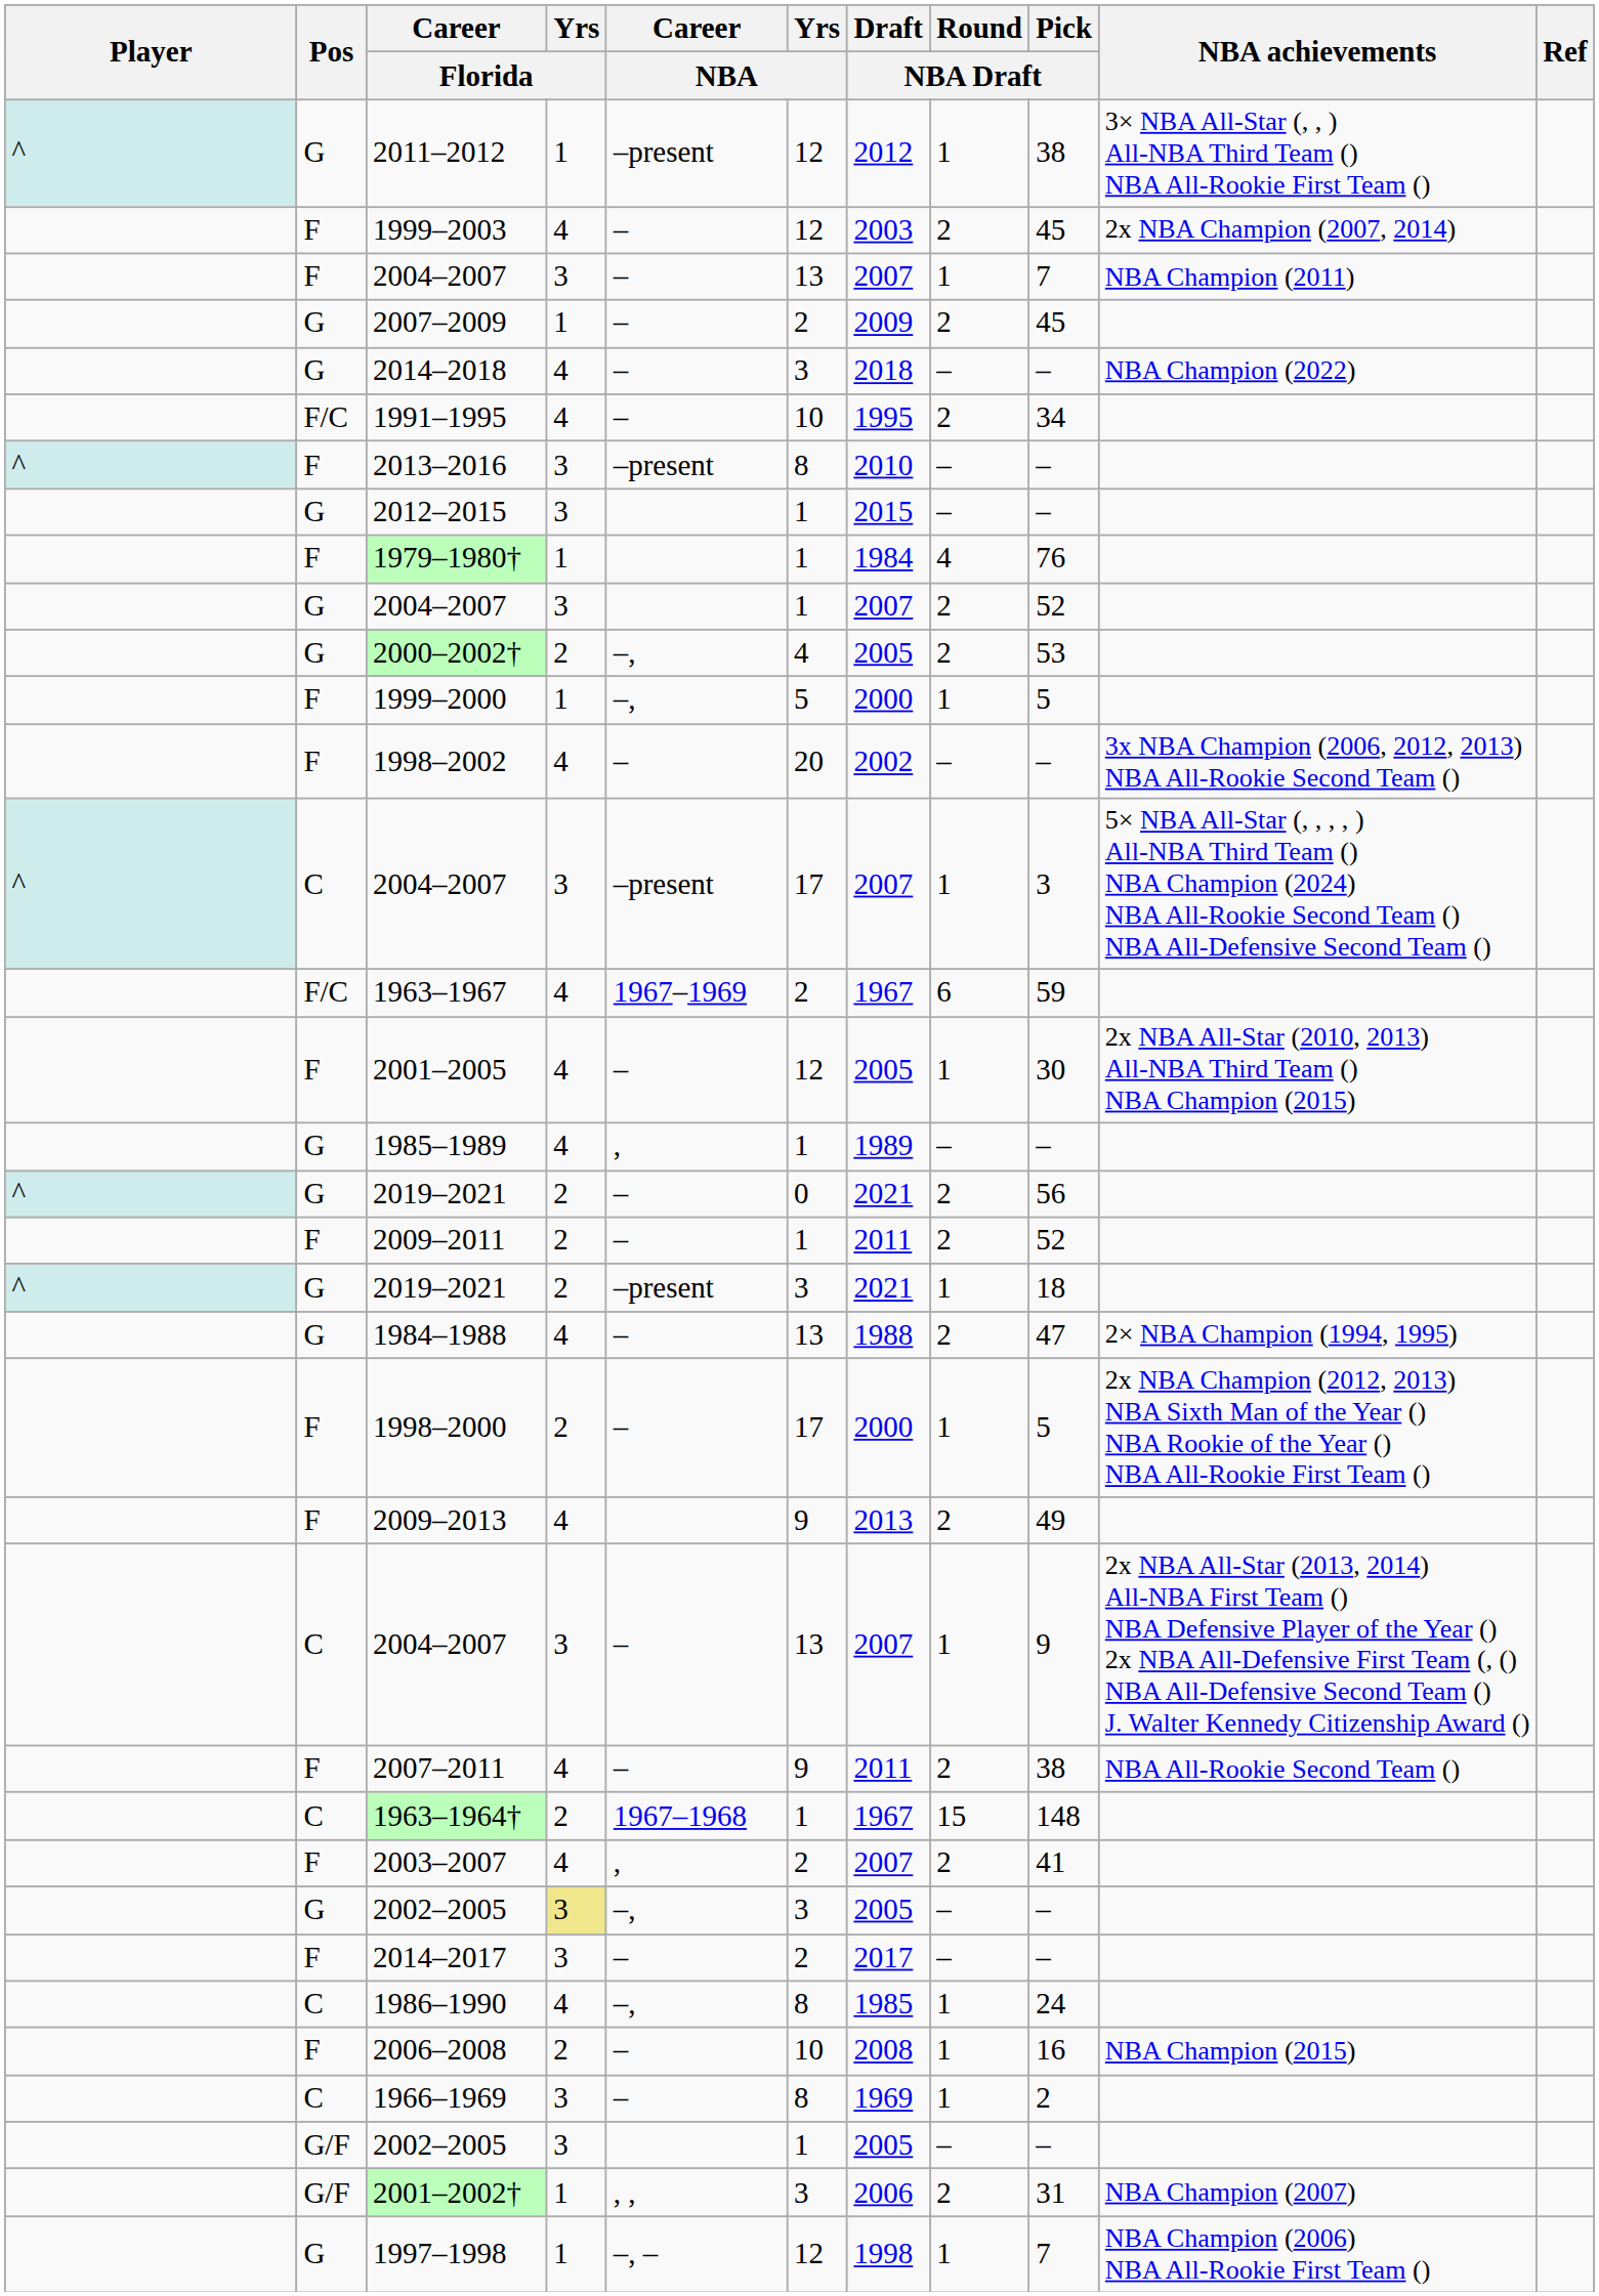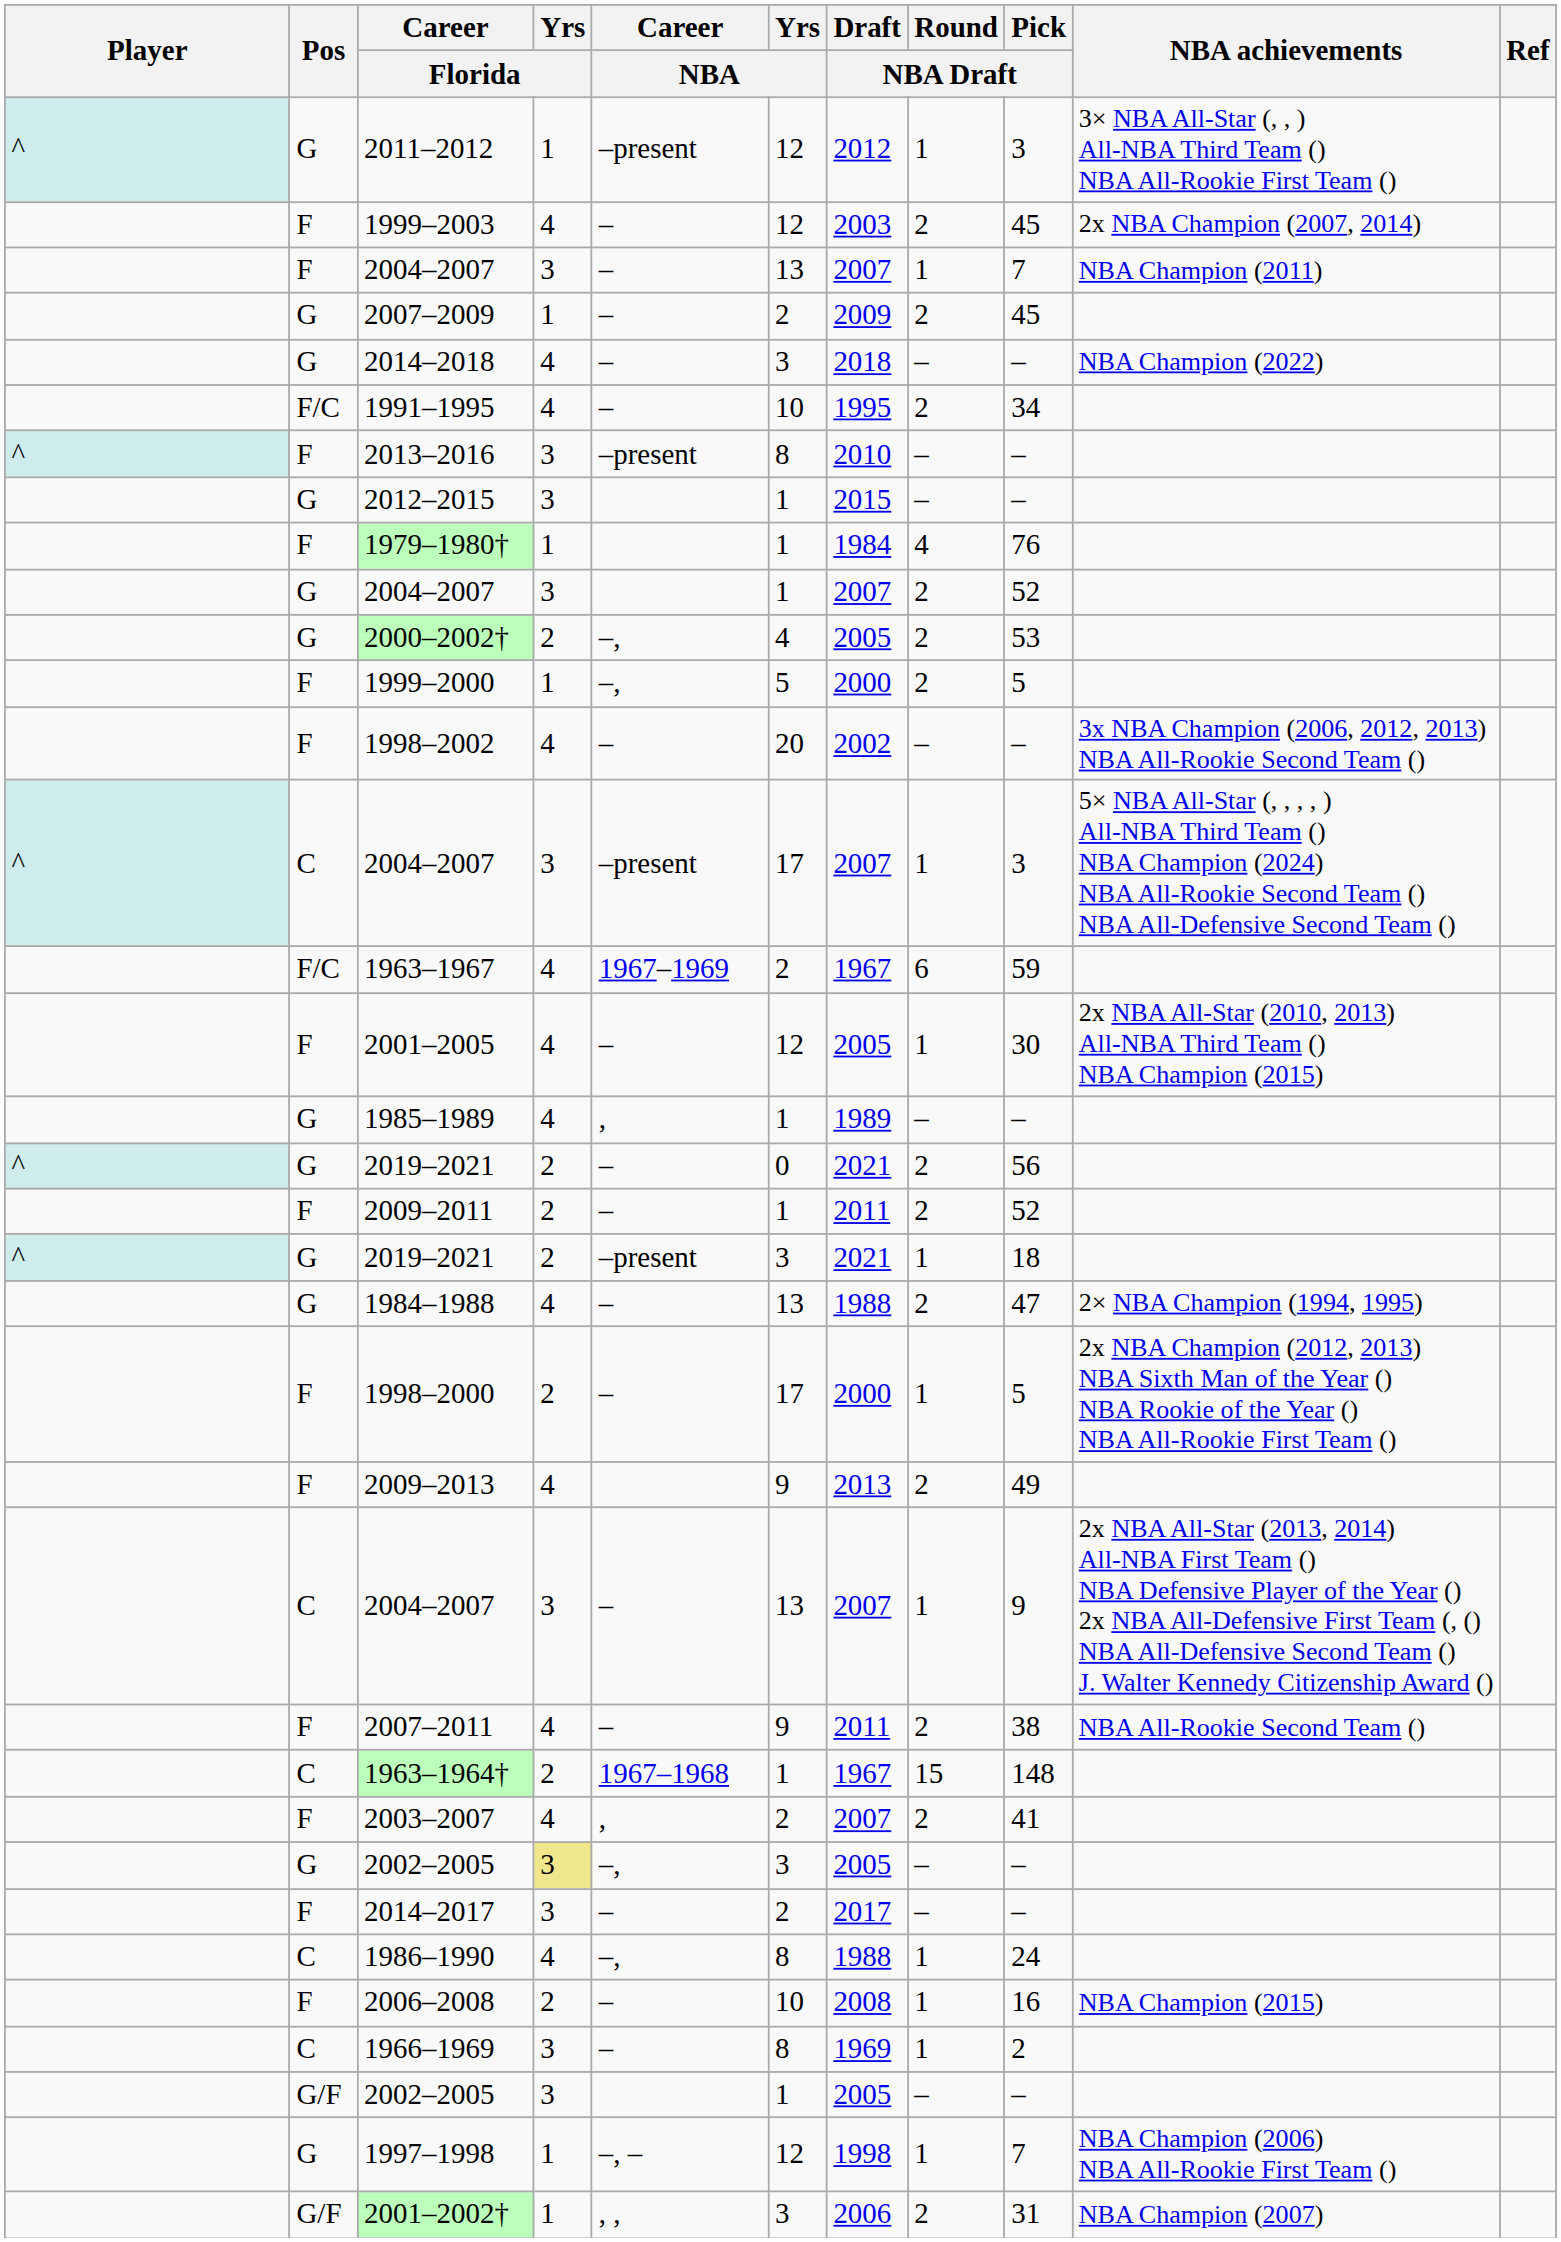2011–2012 | Pick / NBA Draft: 38 -> 3
1999–2000 | Round / NBA Draft: 1 -> 2
1986–1990 | Draft / NBA Draft: 1985 -> 1988
rows swapped: 2001–2002† <-> 1997–1998
